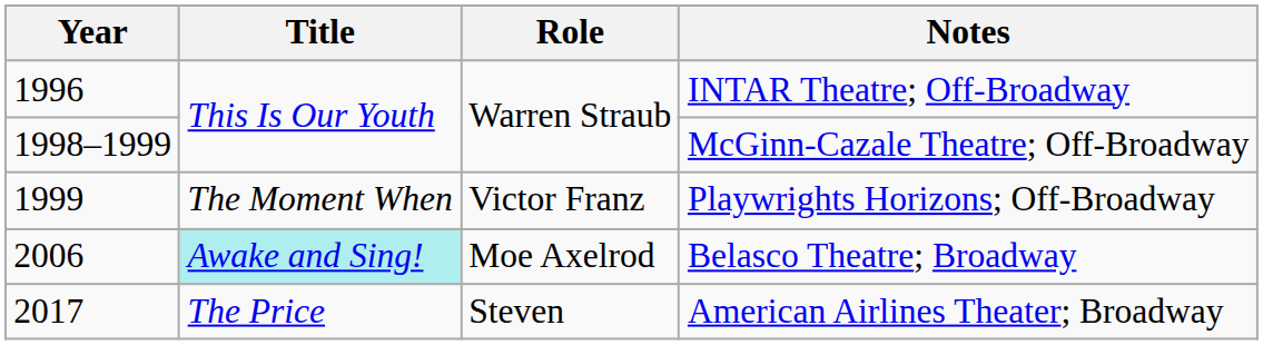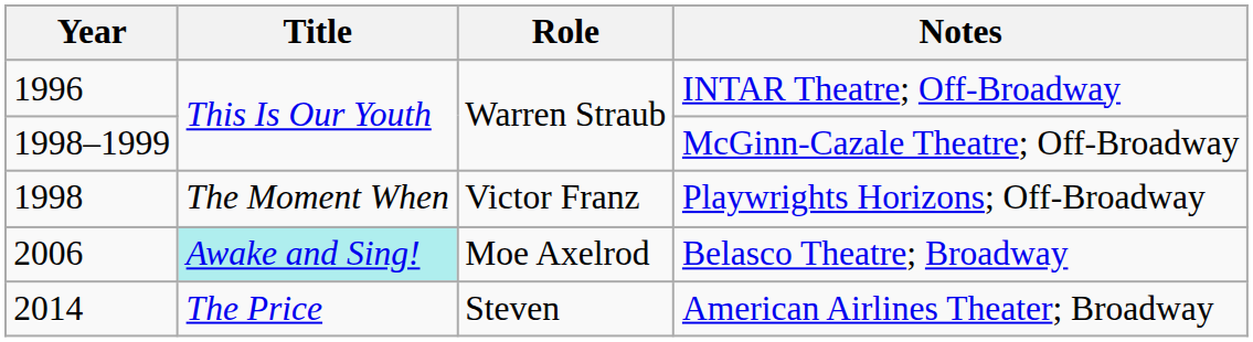Playwrights Horizons; Off-Broadway | Year: 1999 -> 1998
American Airlines Theater; Broadway | Year: 2017 -> 2014
